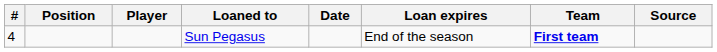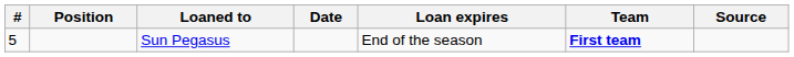- column: Player
Sun Pegasus | #: 4 -> 5
